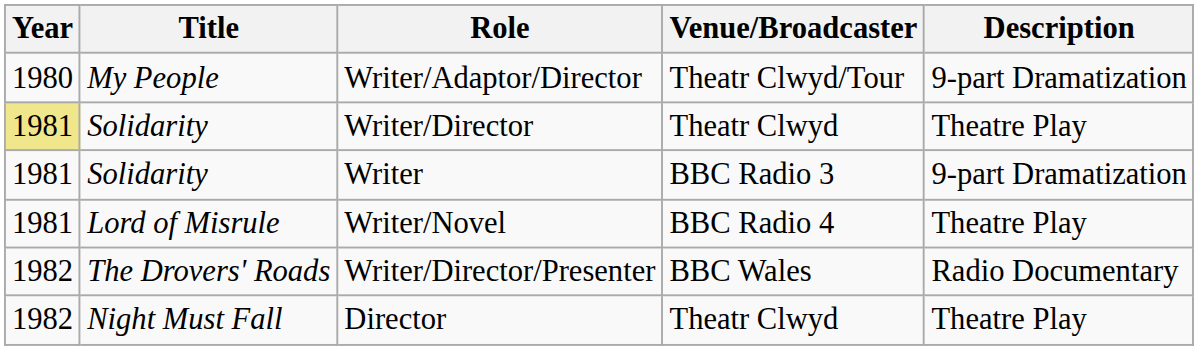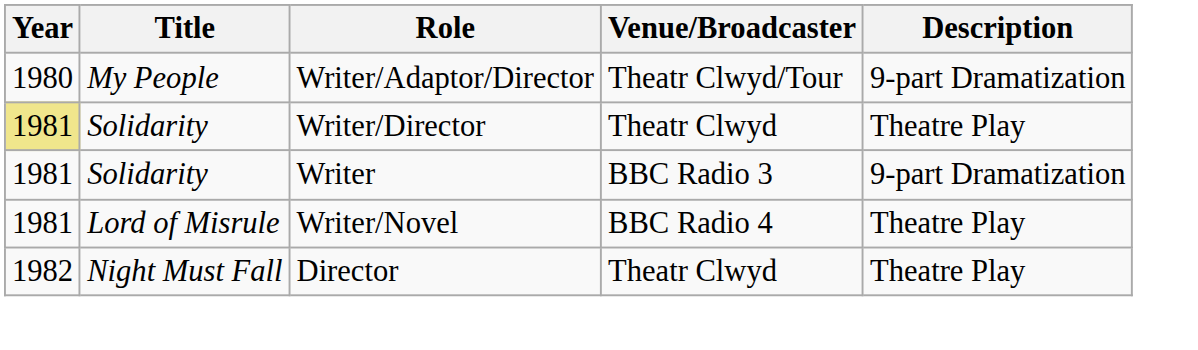- row: 1982 | The Drovers' Roads | Writer/Director/Presenter | BBC Wales | Radio Documentary
